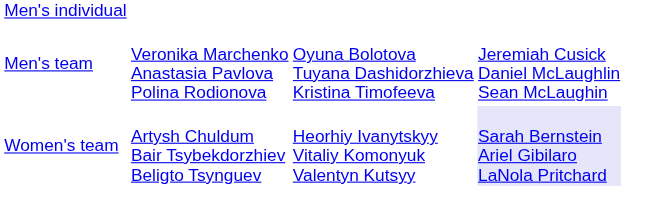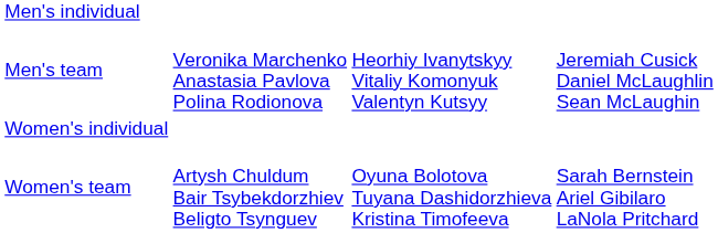Men's team | column 3: Oyuna Bolotova Tuyana Dashidorzhieva Kristina Timofeeva -> Heorhiy Ivanytskyy Vitaliy Komonyuk Valentyn Kutsyy
+ row: Women's individual
Women's team | column 3: Heorhiy Ivanytskyy Vitaliy Komonyuk Valentyn Kutsyy -> Oyuna Bolotova Tuyana Dashidorzhieva Kristina Timofeeva
Women's team | column 4: lavender background -> no background
